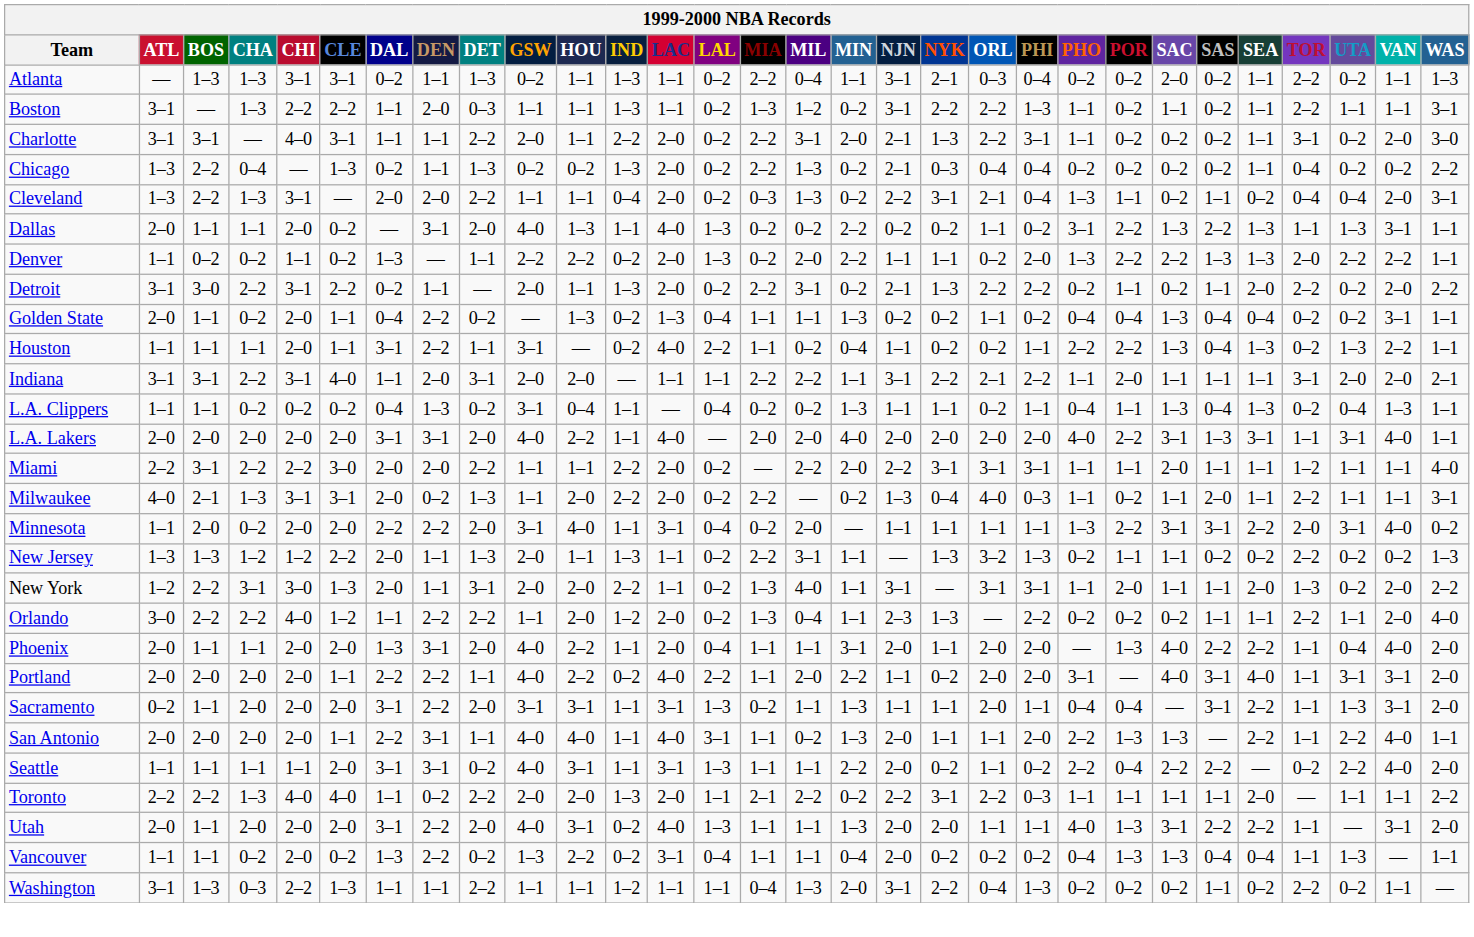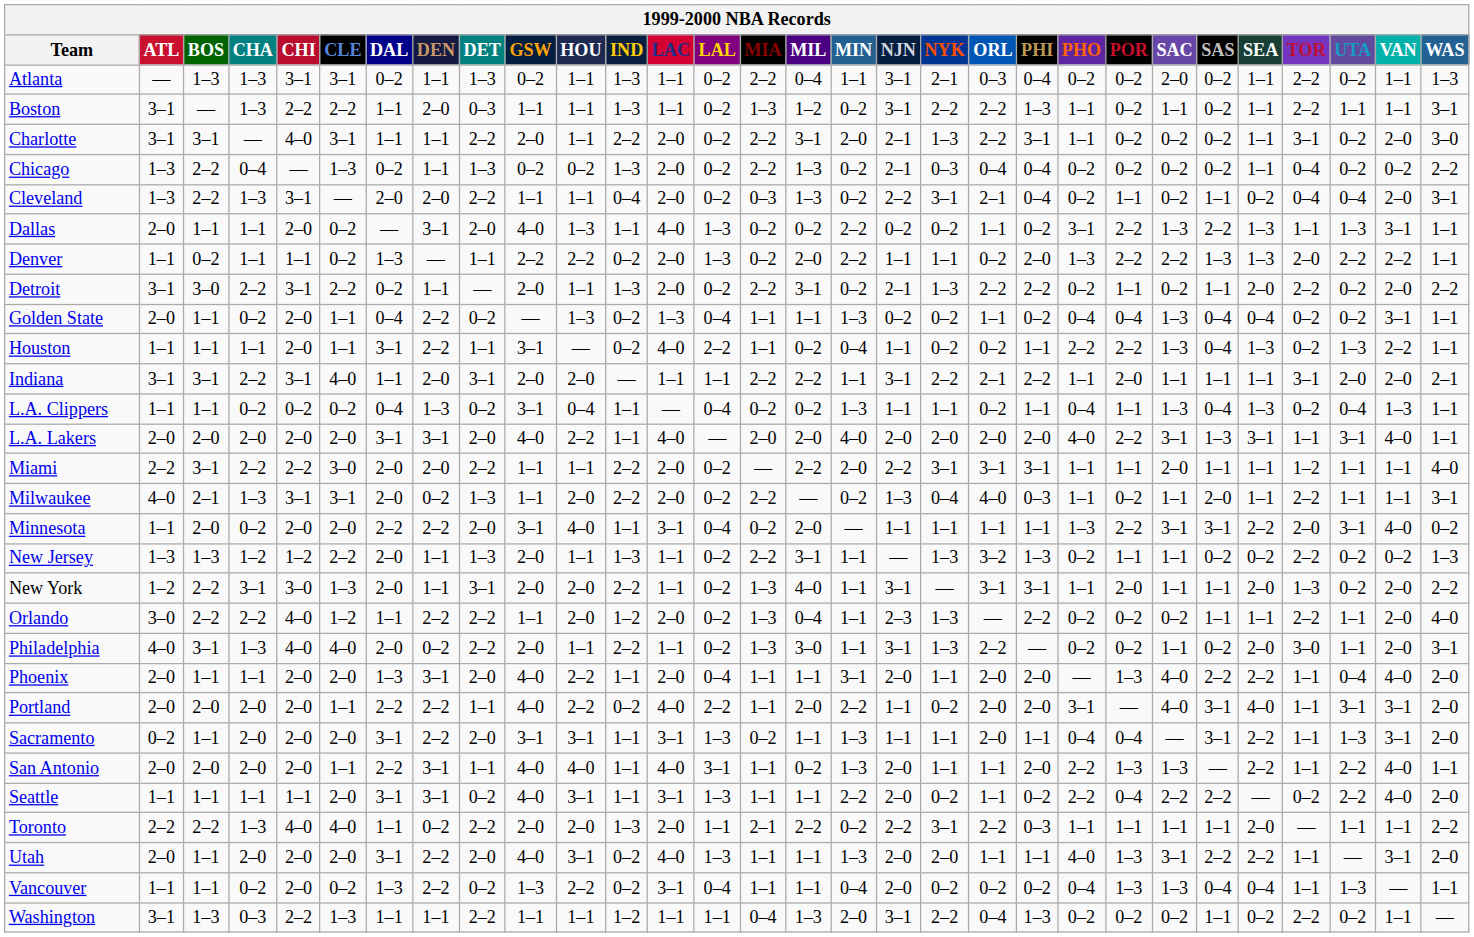Cleveland | PHO: 1–3 -> 0–2
Denver | CHA: 0–2 -> 1–1
+ row: Philadelphia | 4–0 | 3–1 | 1–3 | 4–0 | 4–0 | 2–0 | 0–2 | 2–2 | 2–0 | 1–1 | 2–2 | 1–1 | 0–2 | 1–3 | 3–0 | 1–1 | 3–1 | 1–3 | 2–2 | — | 0–2 | 0–2 | 1–1 | 0–2 | 2–0 | 3–0 | 1–1 | 2–0 | 3–1
